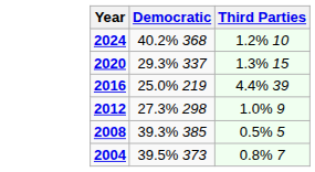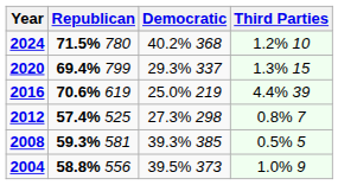+ column: Republican | 71.5% 780 | 69.4% 799 | 70.6% 619 | 57.4% 525 | 59.3% 581 | 58.8% 556
2012 | Third Parties: 1.0% 9 -> 0.8% 7
2004 | Third Parties: 0.8% 7 -> 1.0% 9
